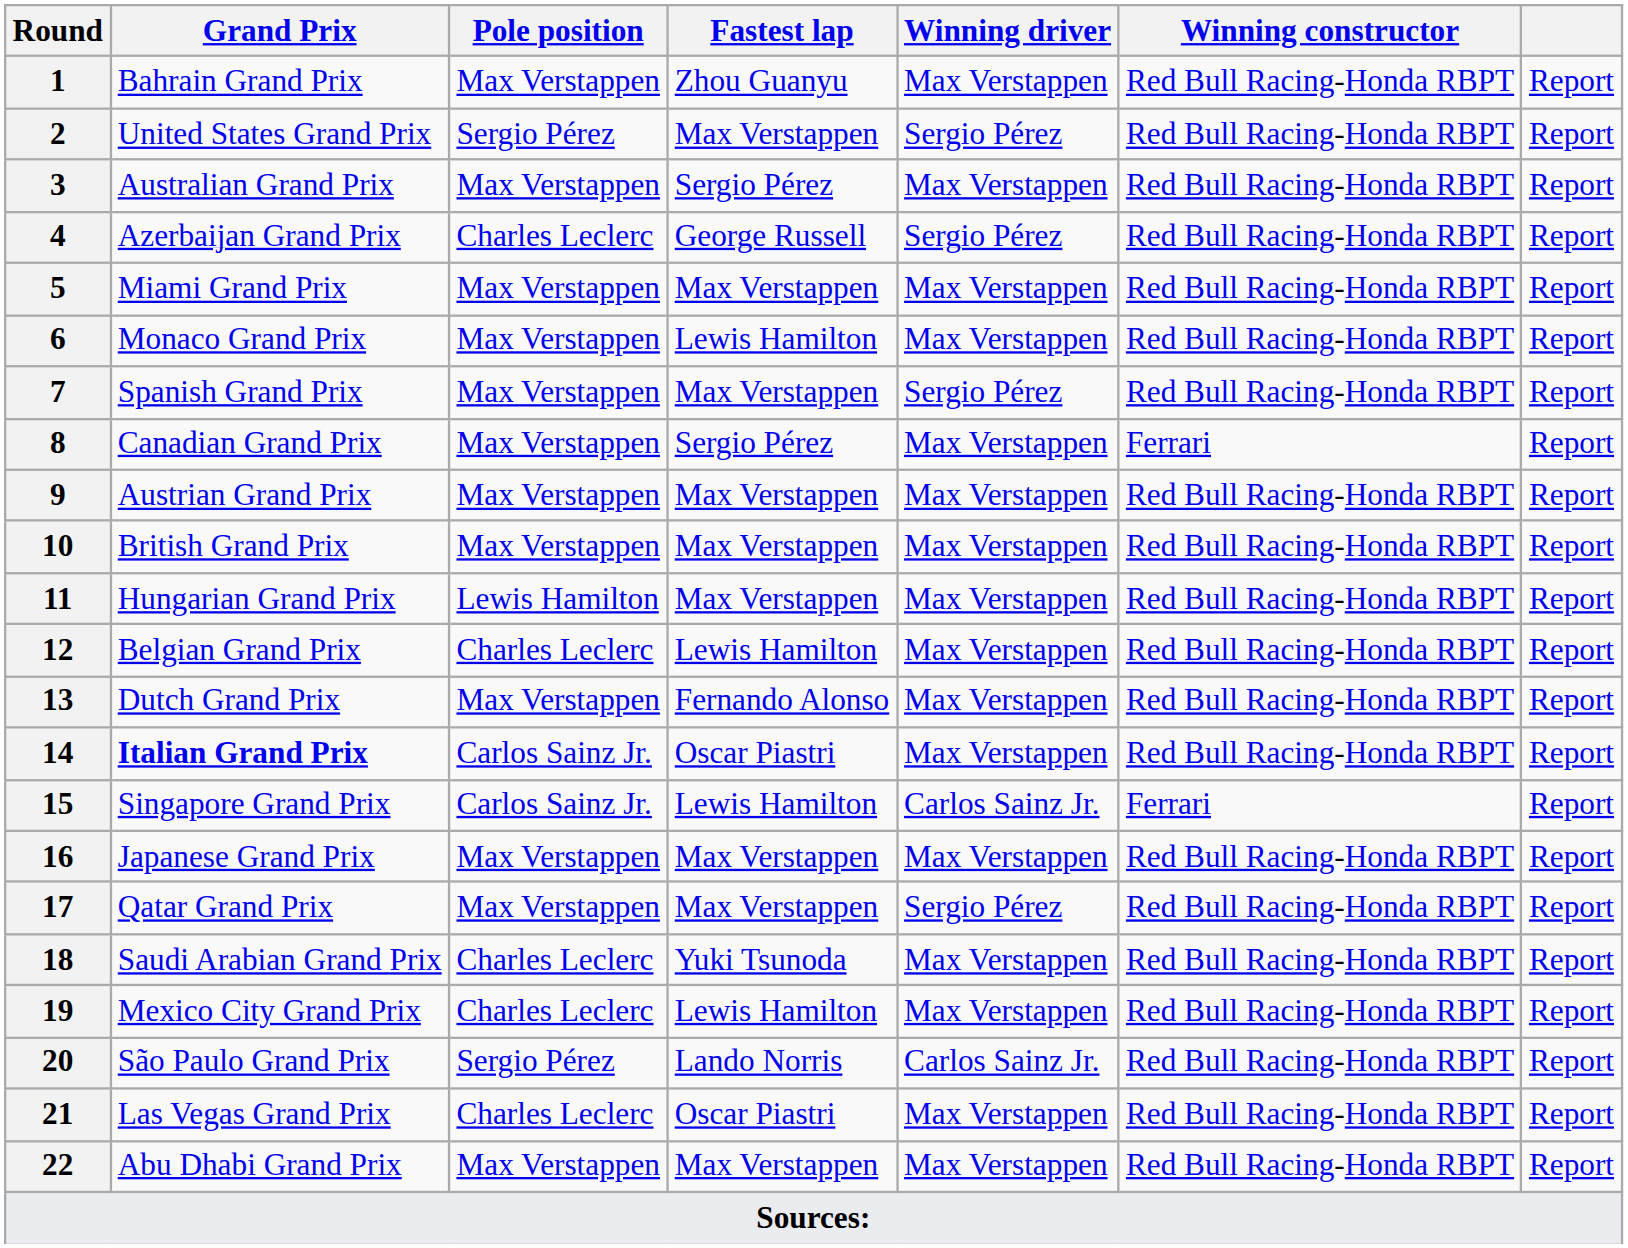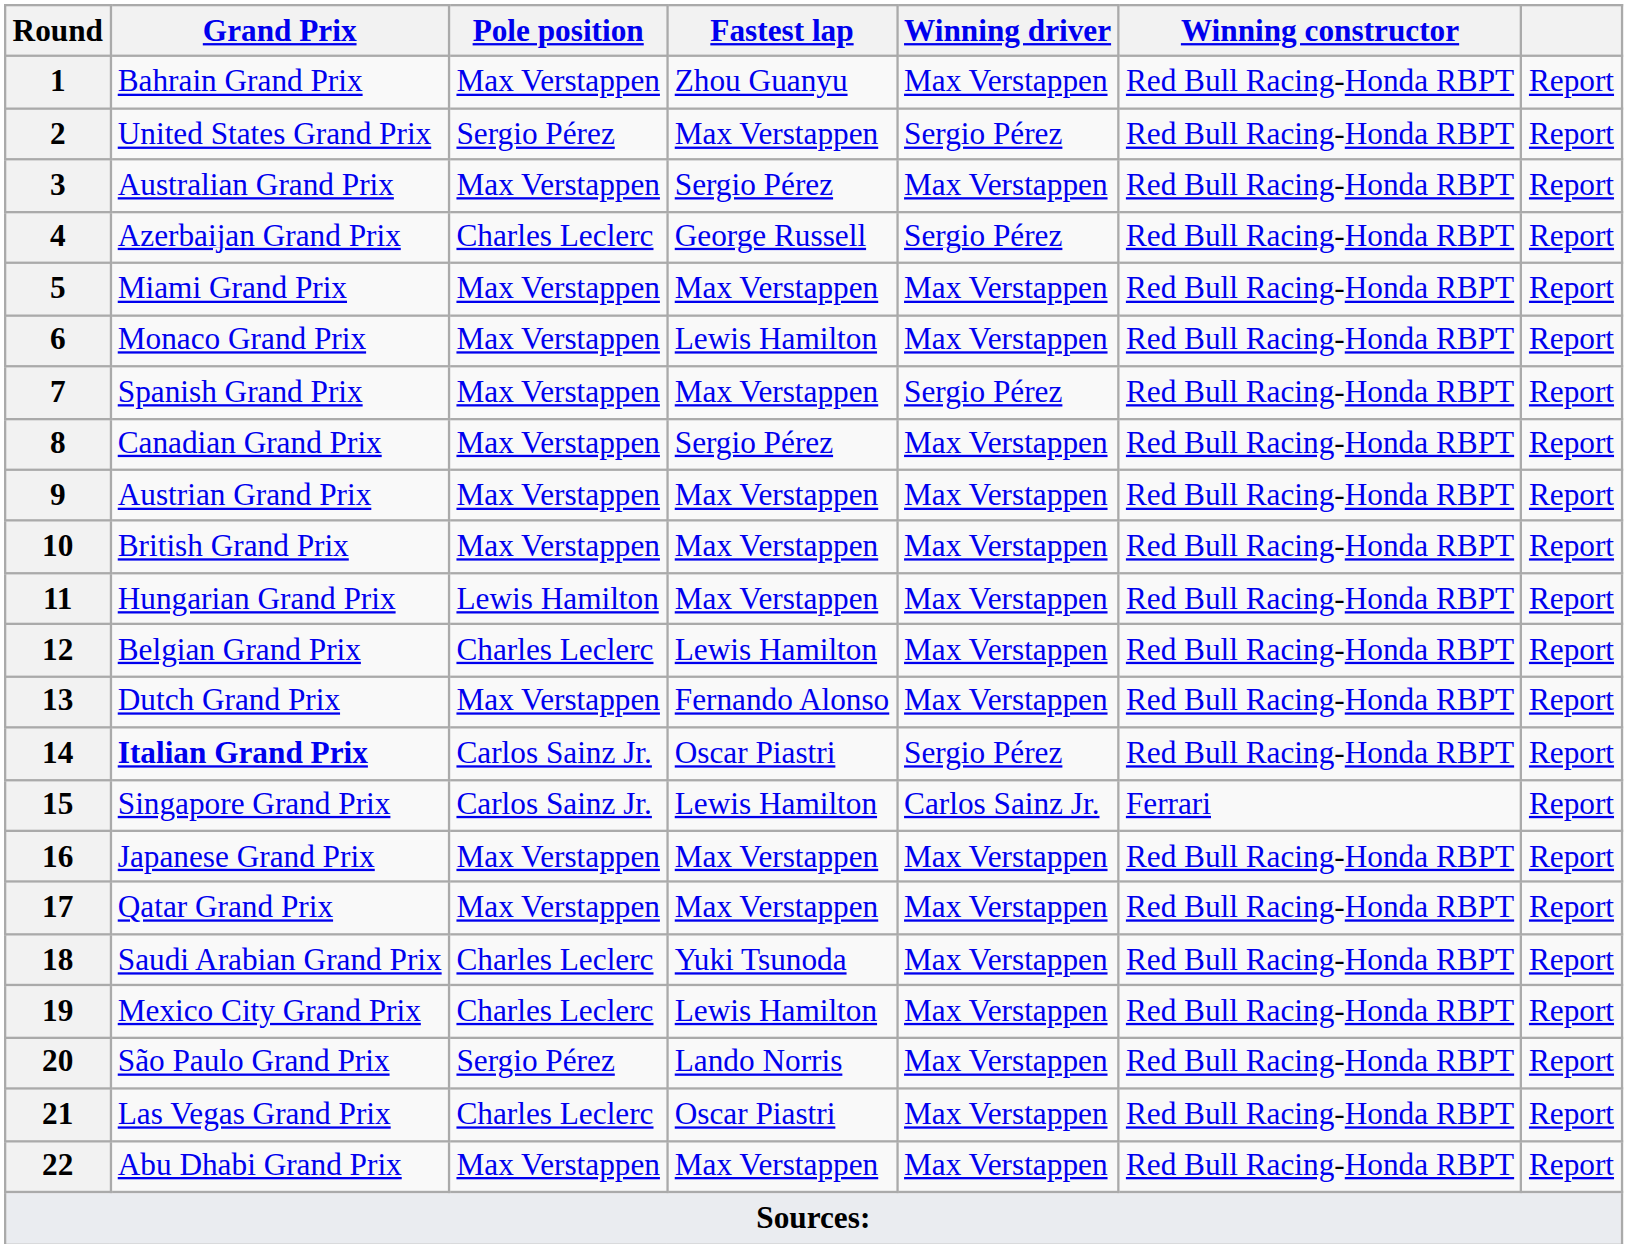8 | Winning constructor: Ferrari -> Red Bull Racing-Honda RBPT
14 | Winning driver: Max Verstappen -> Sergio Pérez
17 | Winning driver: Sergio Pérez -> Max Verstappen
20 | Winning driver: Carlos Sainz Jr. -> Max Verstappen
